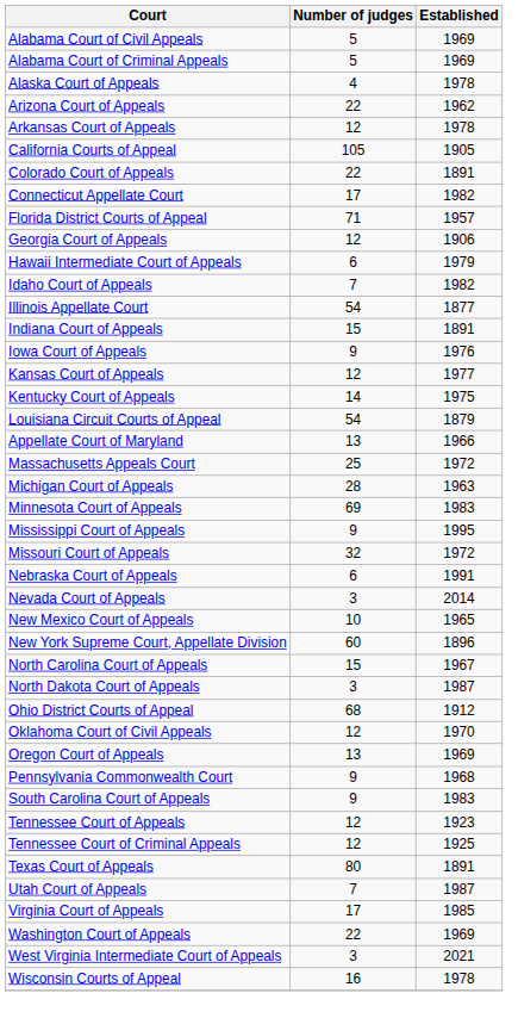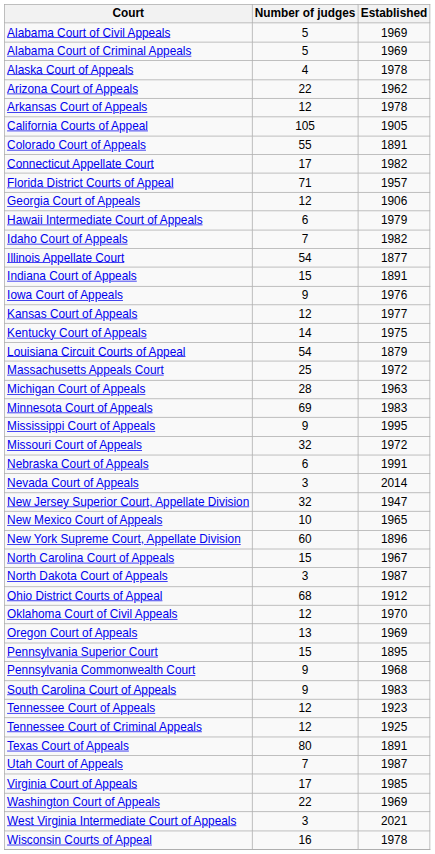Colorado Court of Appeals | Number of judges: 22 -> 55
- row: Appellate Court of Maryland | 13 | 1966
+ row: New Jersey Superior Court, Appellate Division | 32 | 1947
+ row: Pennsylvania Superior Court | 15 | 1895
